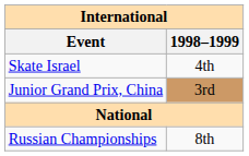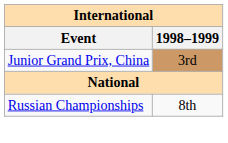- row: Skate Israel | 4th
